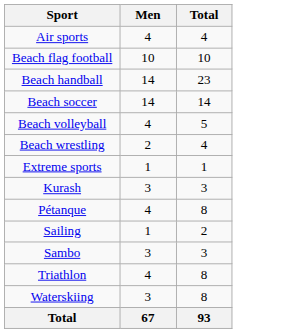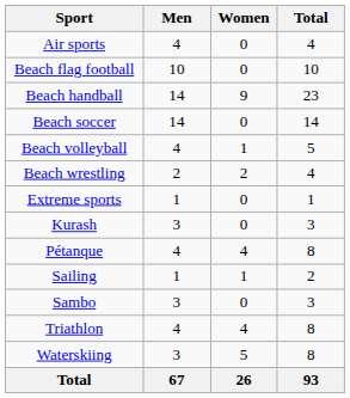+ column: Women | 0 | 0 | 9 | 0 | 1 | 2 | 0 | 0 | 4 | 1 | 0 | 4 | 5 | 26
